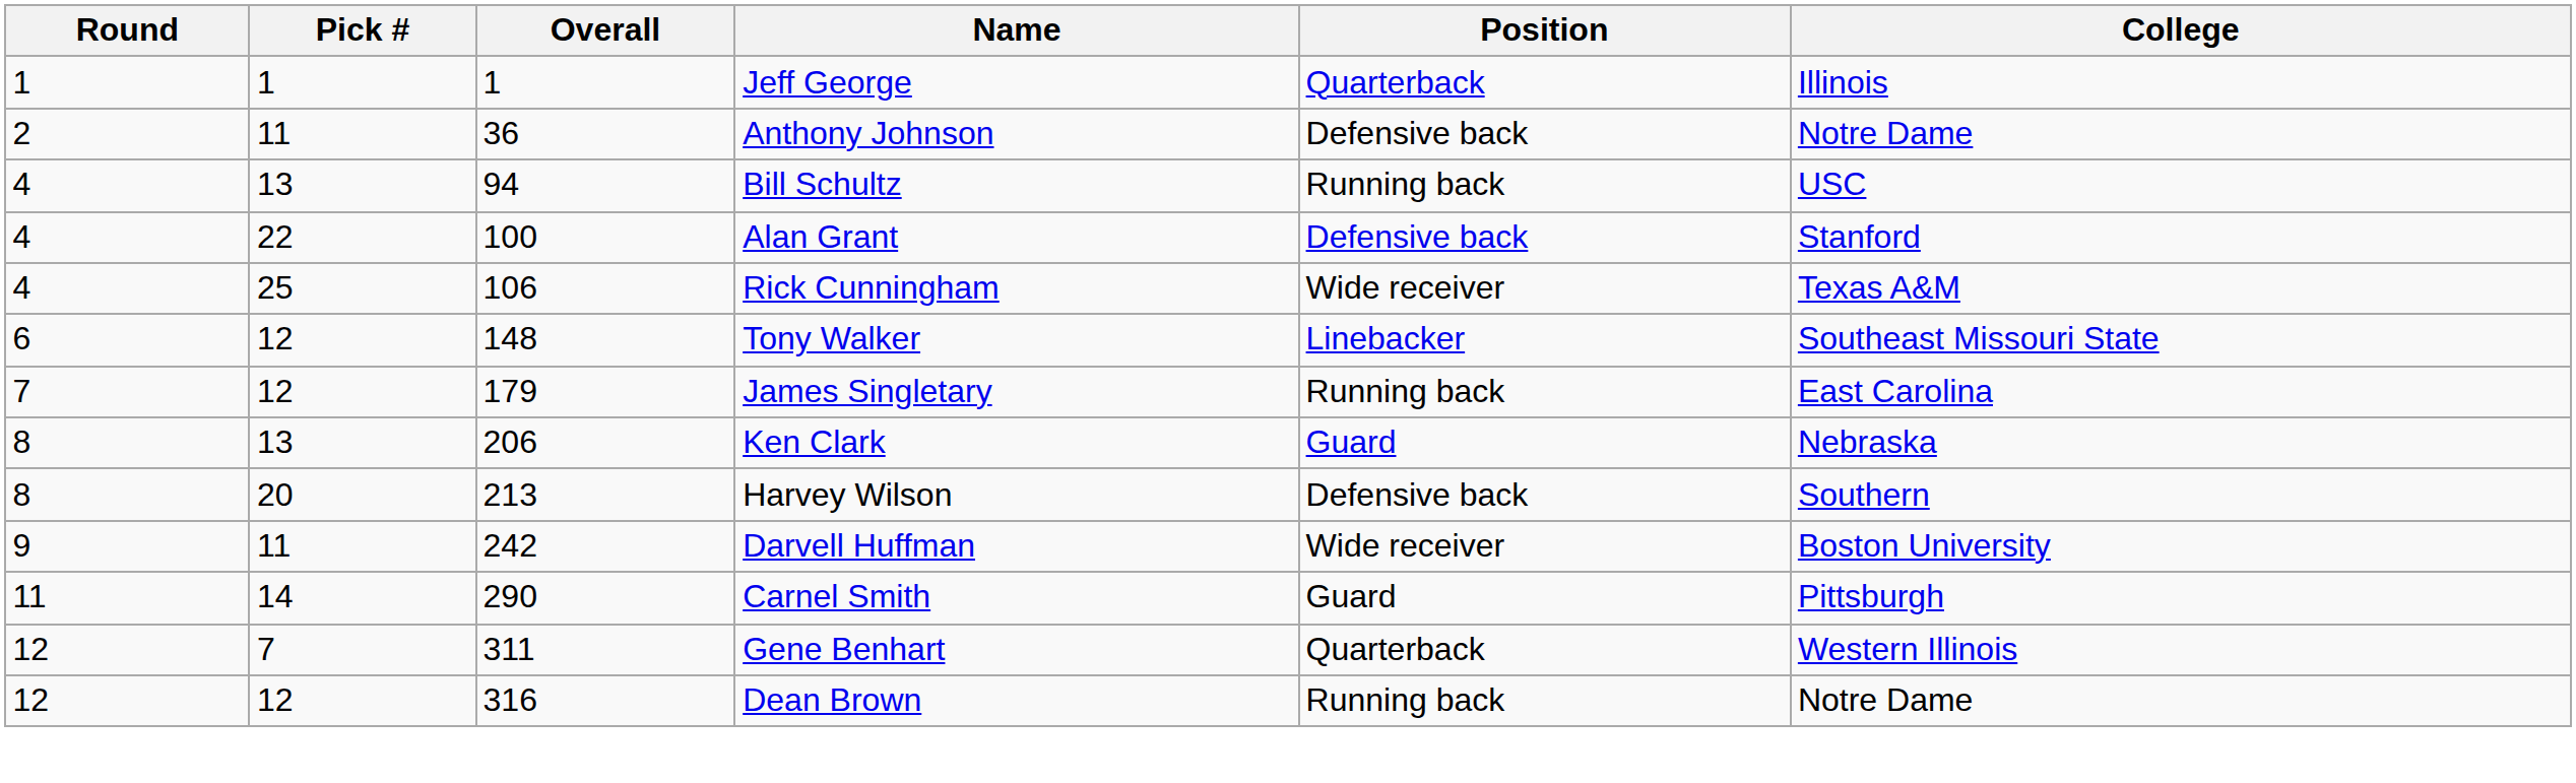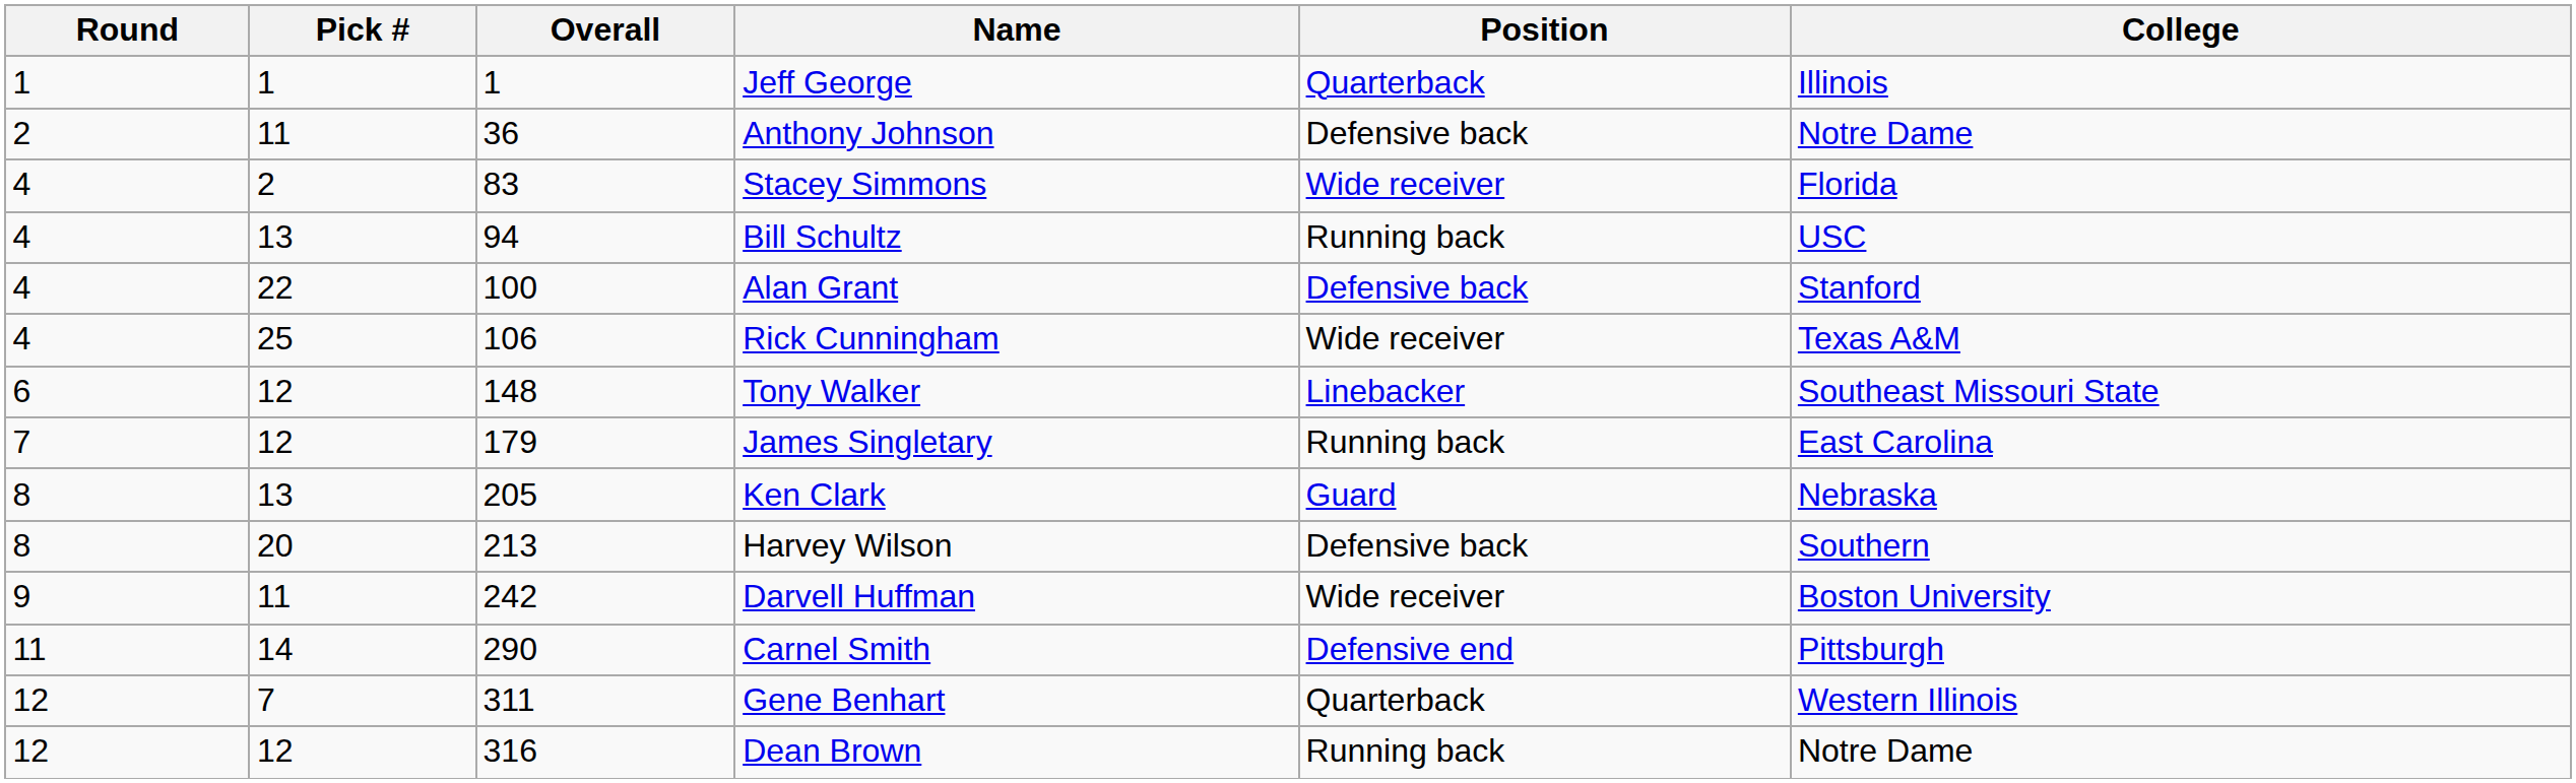+ row: 4 | 2 | 83 | Stacey Simmons | Wide receiver | Florida
Ken Clark | Overall: 206 -> 205
Carnel Smith | Position: Guard -> Defensive end
